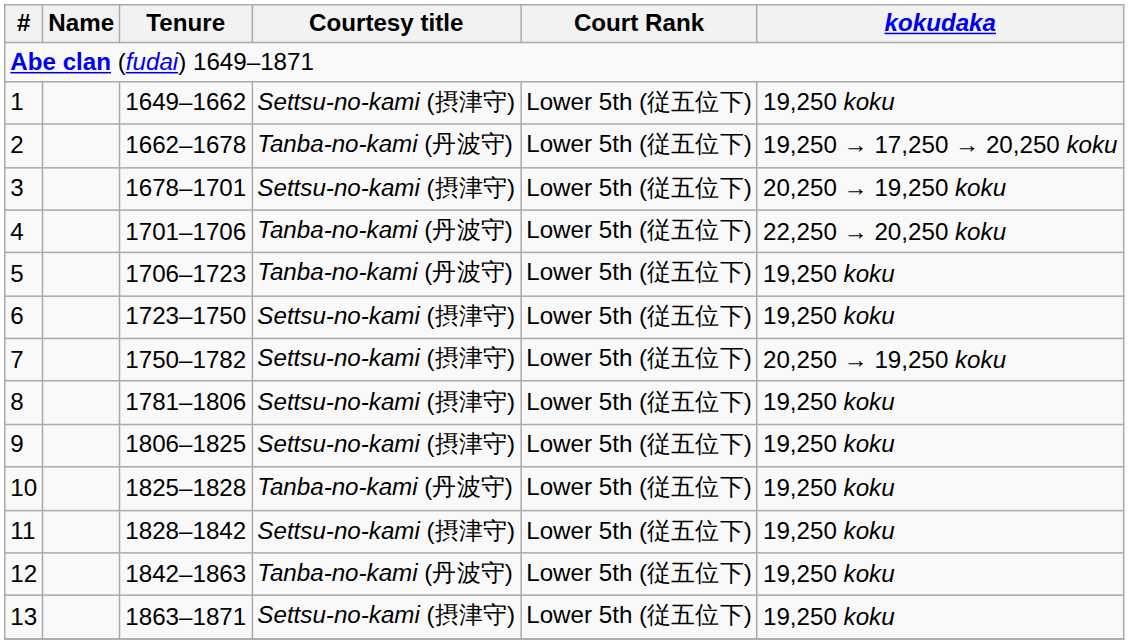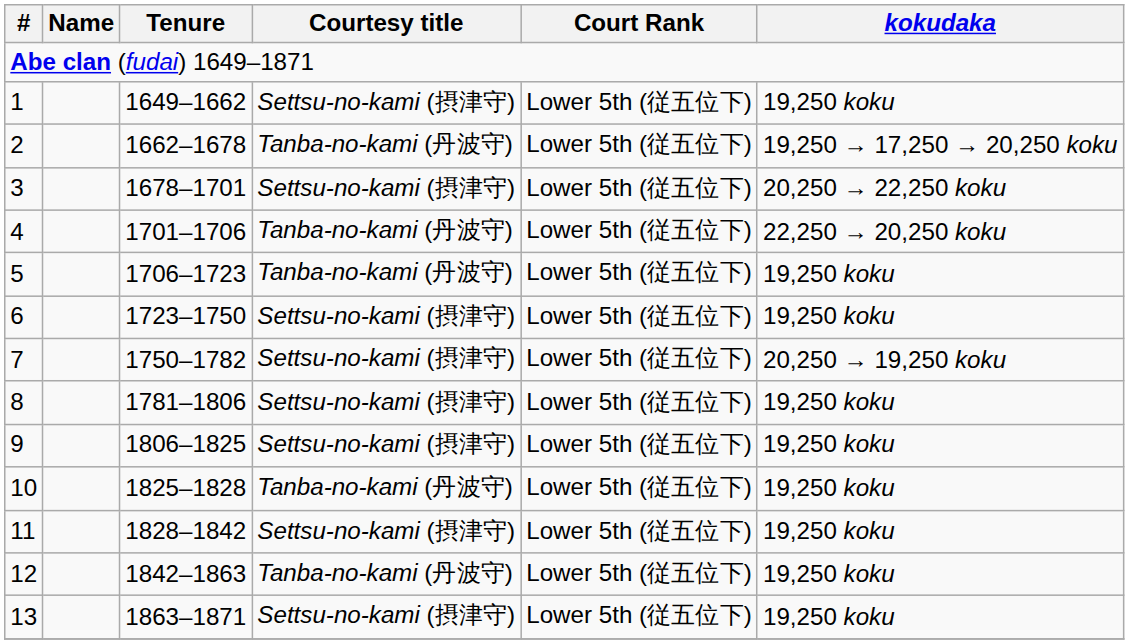3 | kokudaka: 20,250 → 19,250 koku -> 20,250 → 22,250 koku
